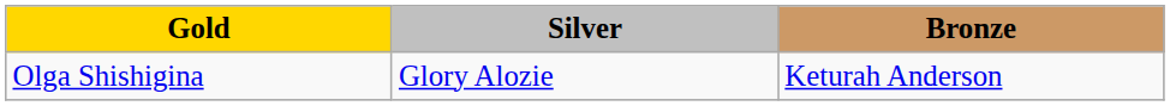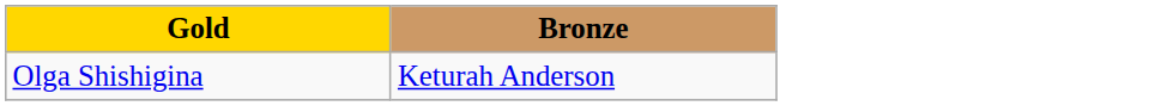- column: Silver | Glory Alozie
